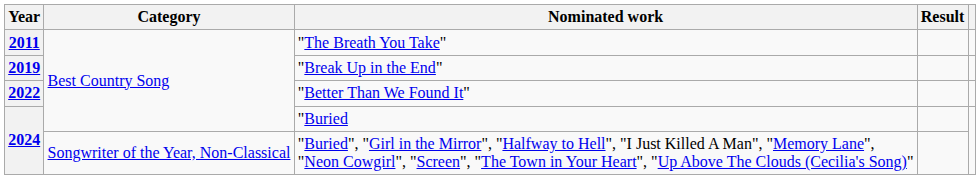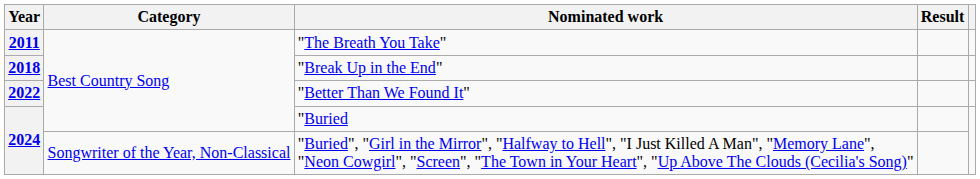"Break Up in the End" | Year: 2019 -> 2018
